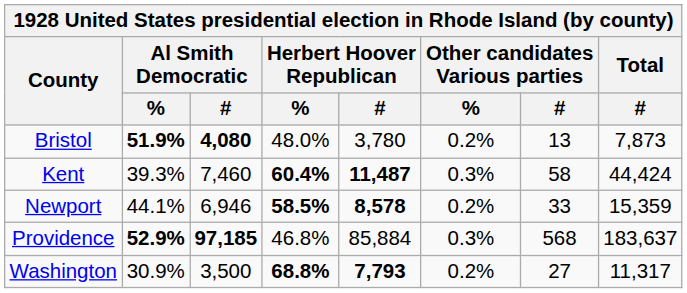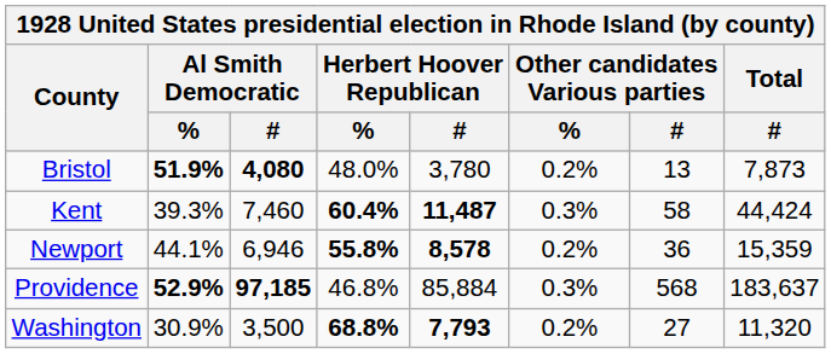Newport | column 4: 58.5% -> 55.8%
Newport | column 7: 33 -> 36
Washington | column 8: 11,317 -> 11,320
